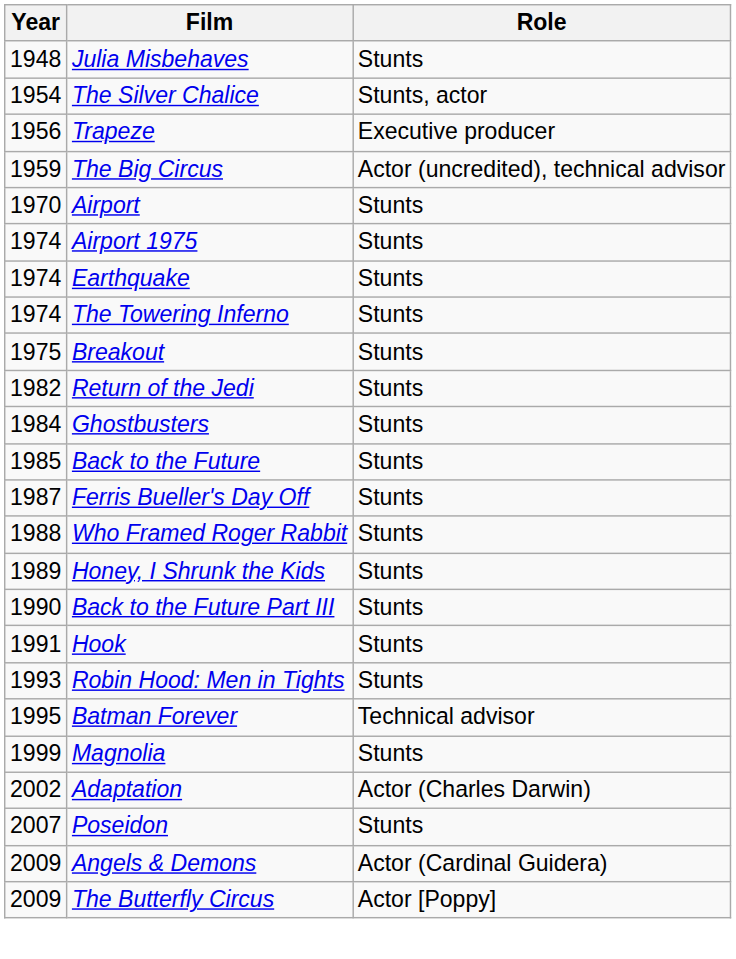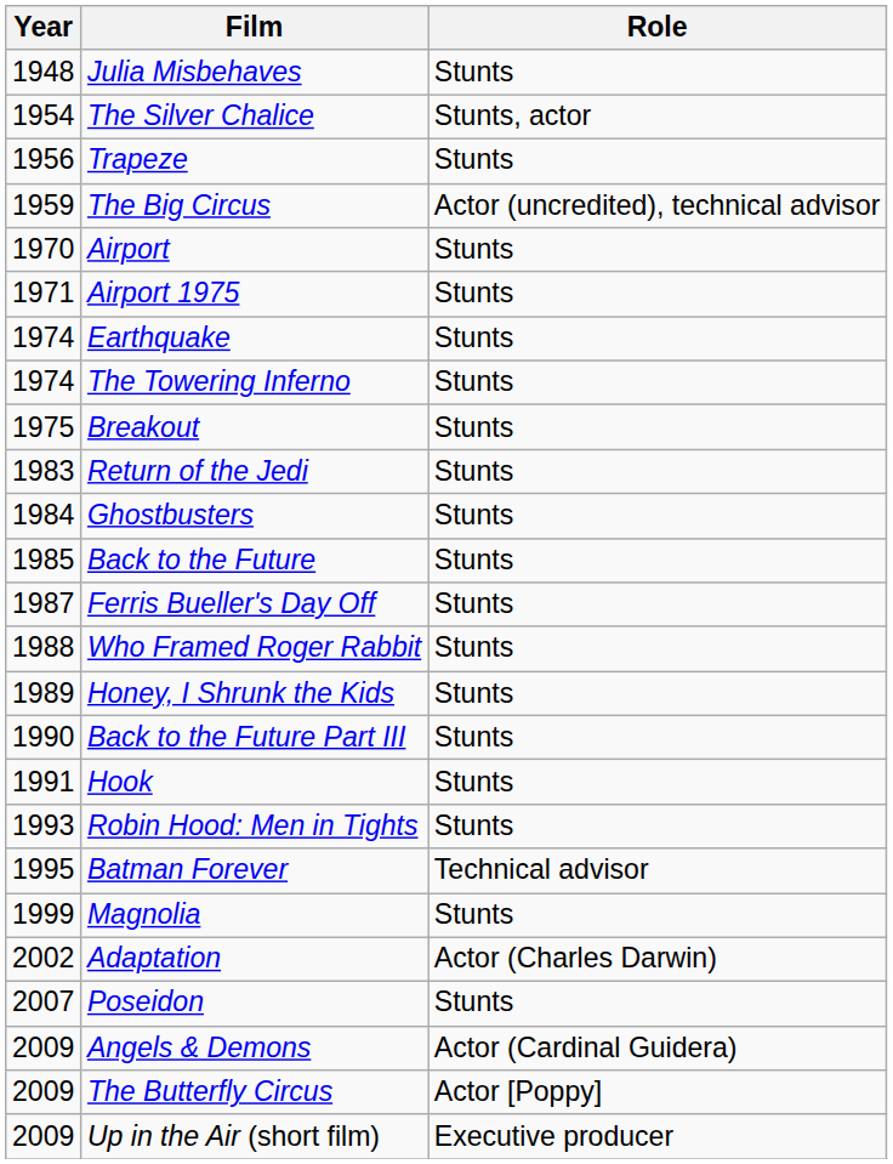Trapeze | Role: Executive producer -> Stunts
Airport 1975 | Year: 1974 -> 1971
Return of the Jedi | Year: 1982 -> 1983
+ row: 2009 | Up in the Air (short film) | Executive producer
